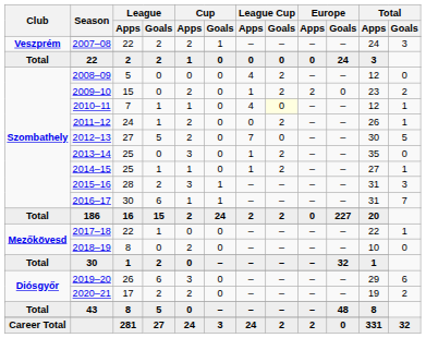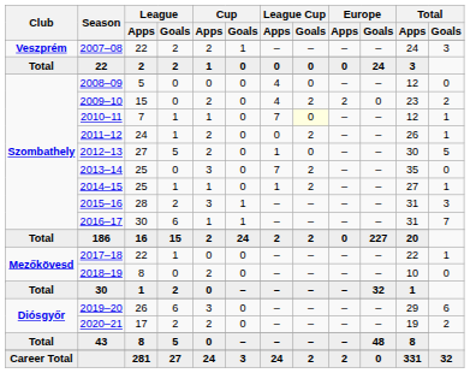2008–09 | League Cup / Goals: 2 -> 0
2009–10 | League Cup / Apps: 1 -> 4
2010–11 | League Cup / Apps: 4 -> 7
2012–13 | League Cup / Apps: 7 -> 1
2013–14 | League Cup / Apps: 1 -> 7
